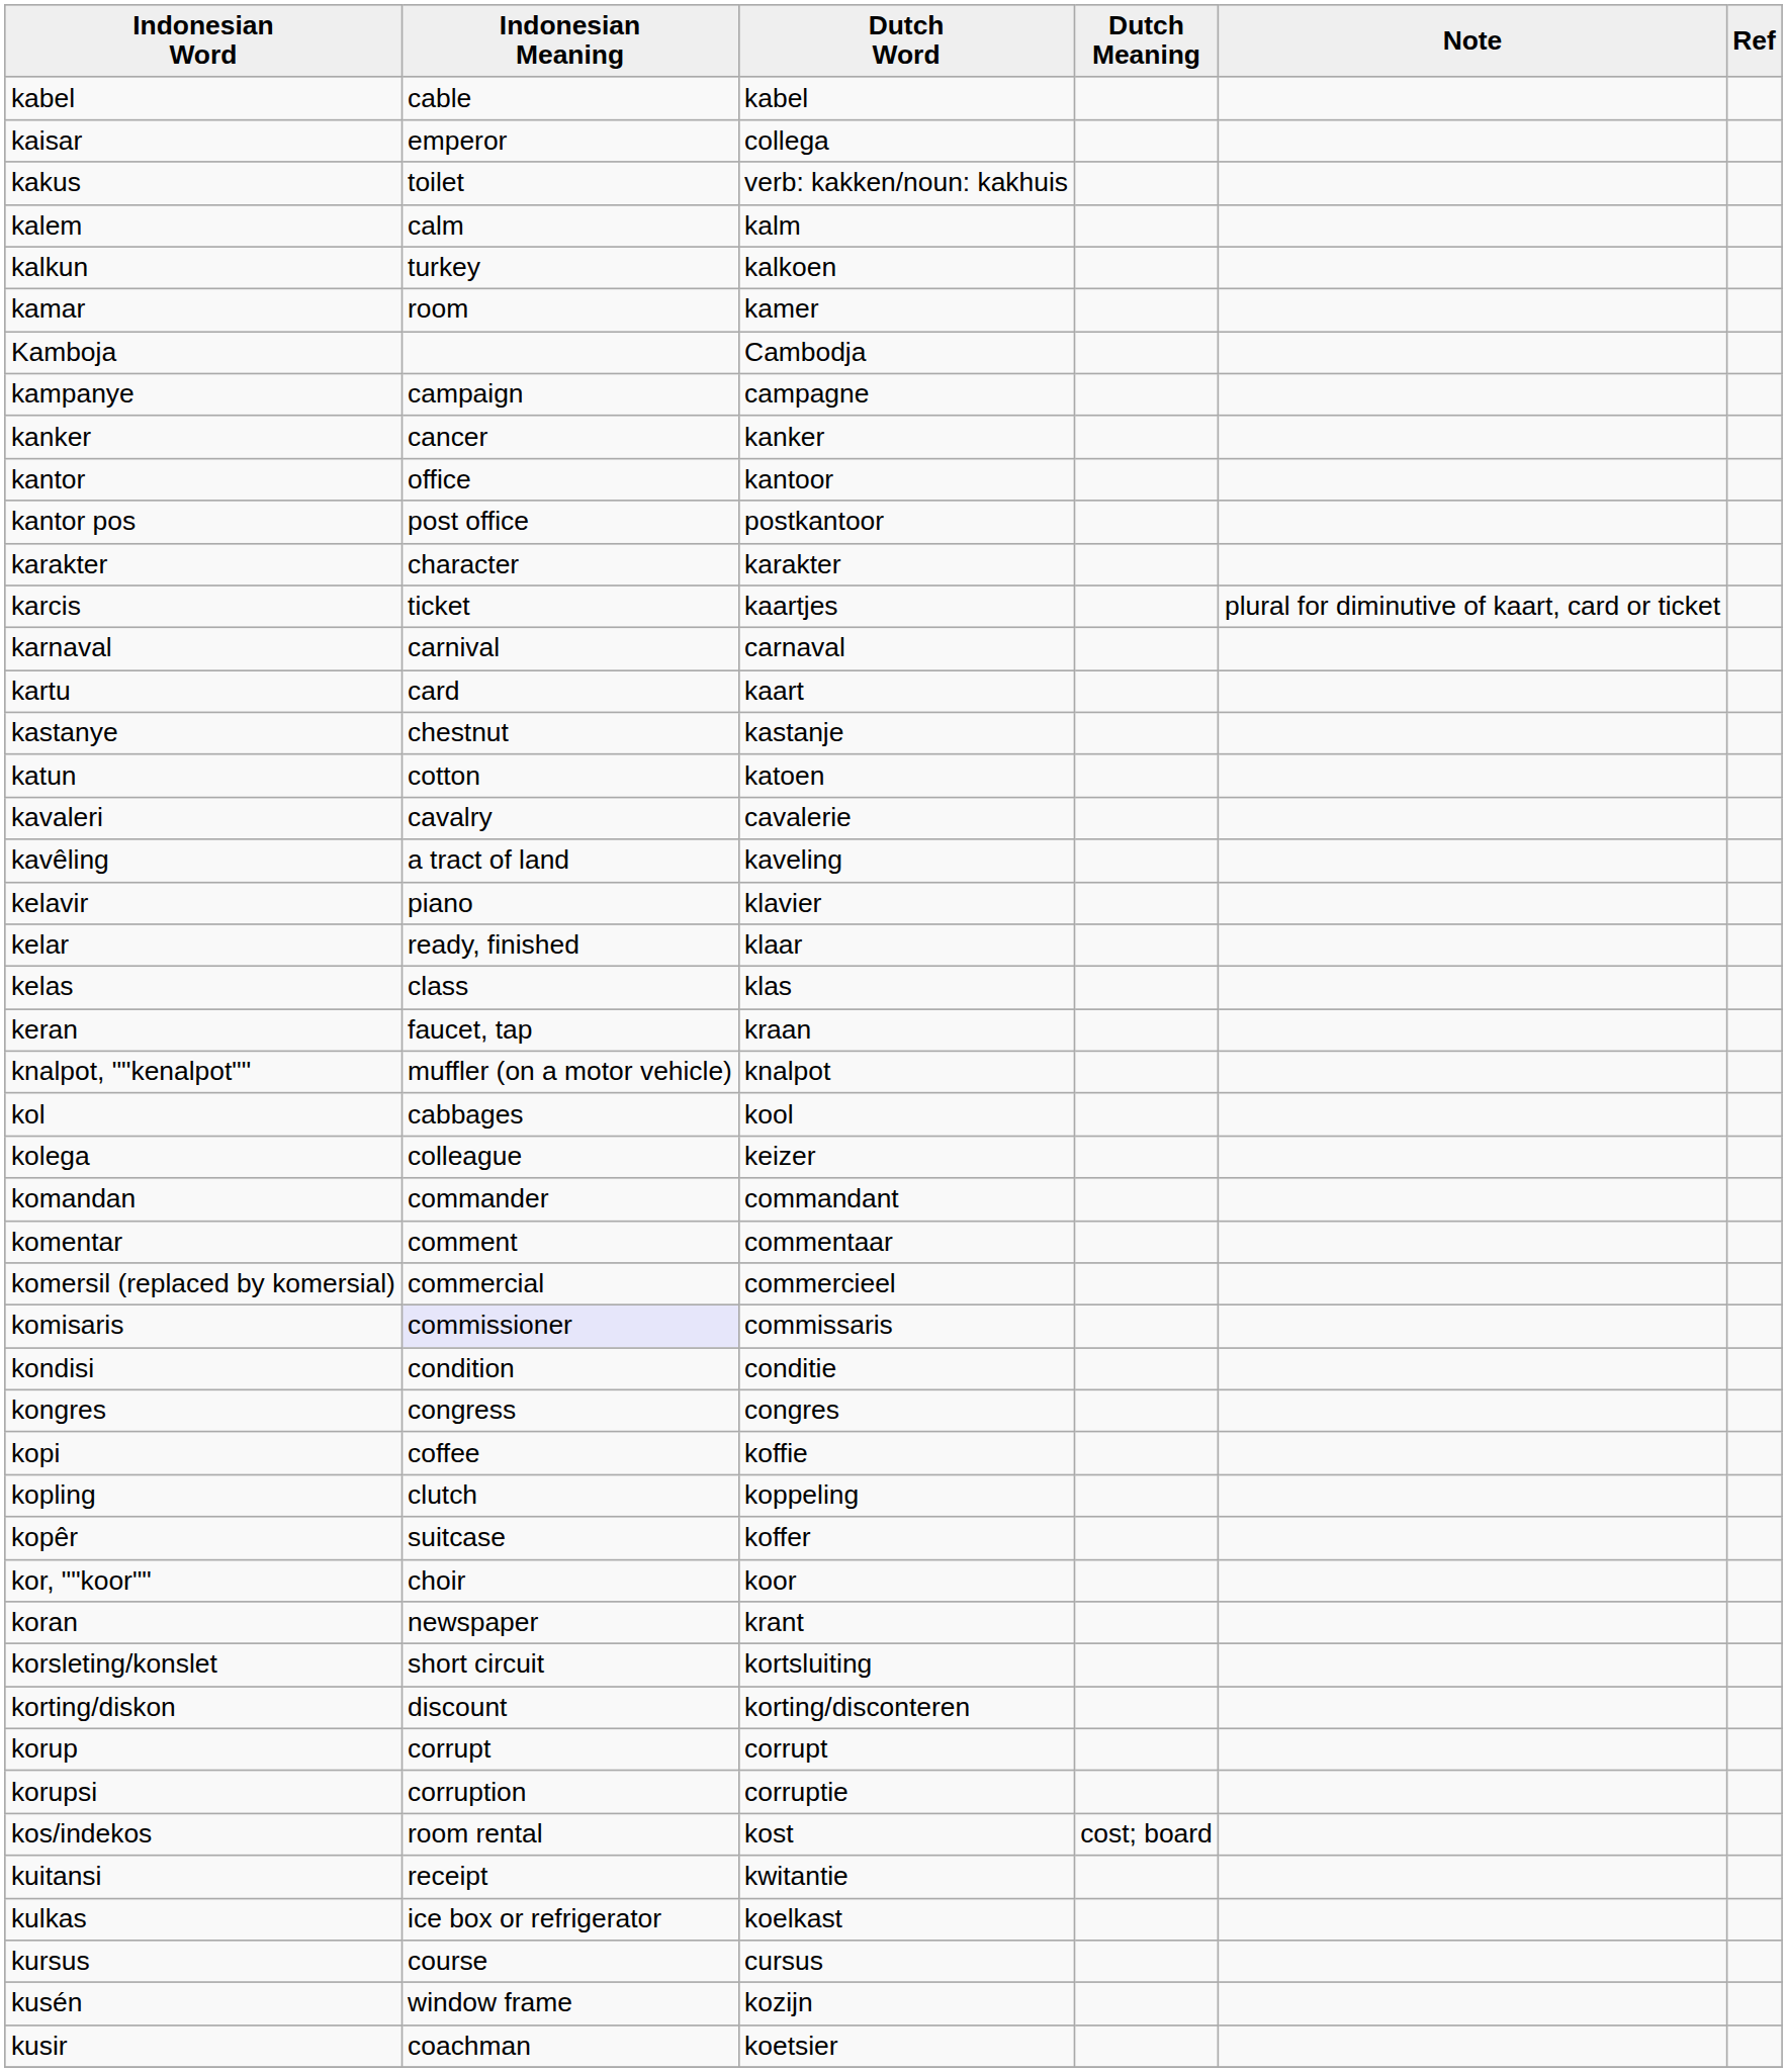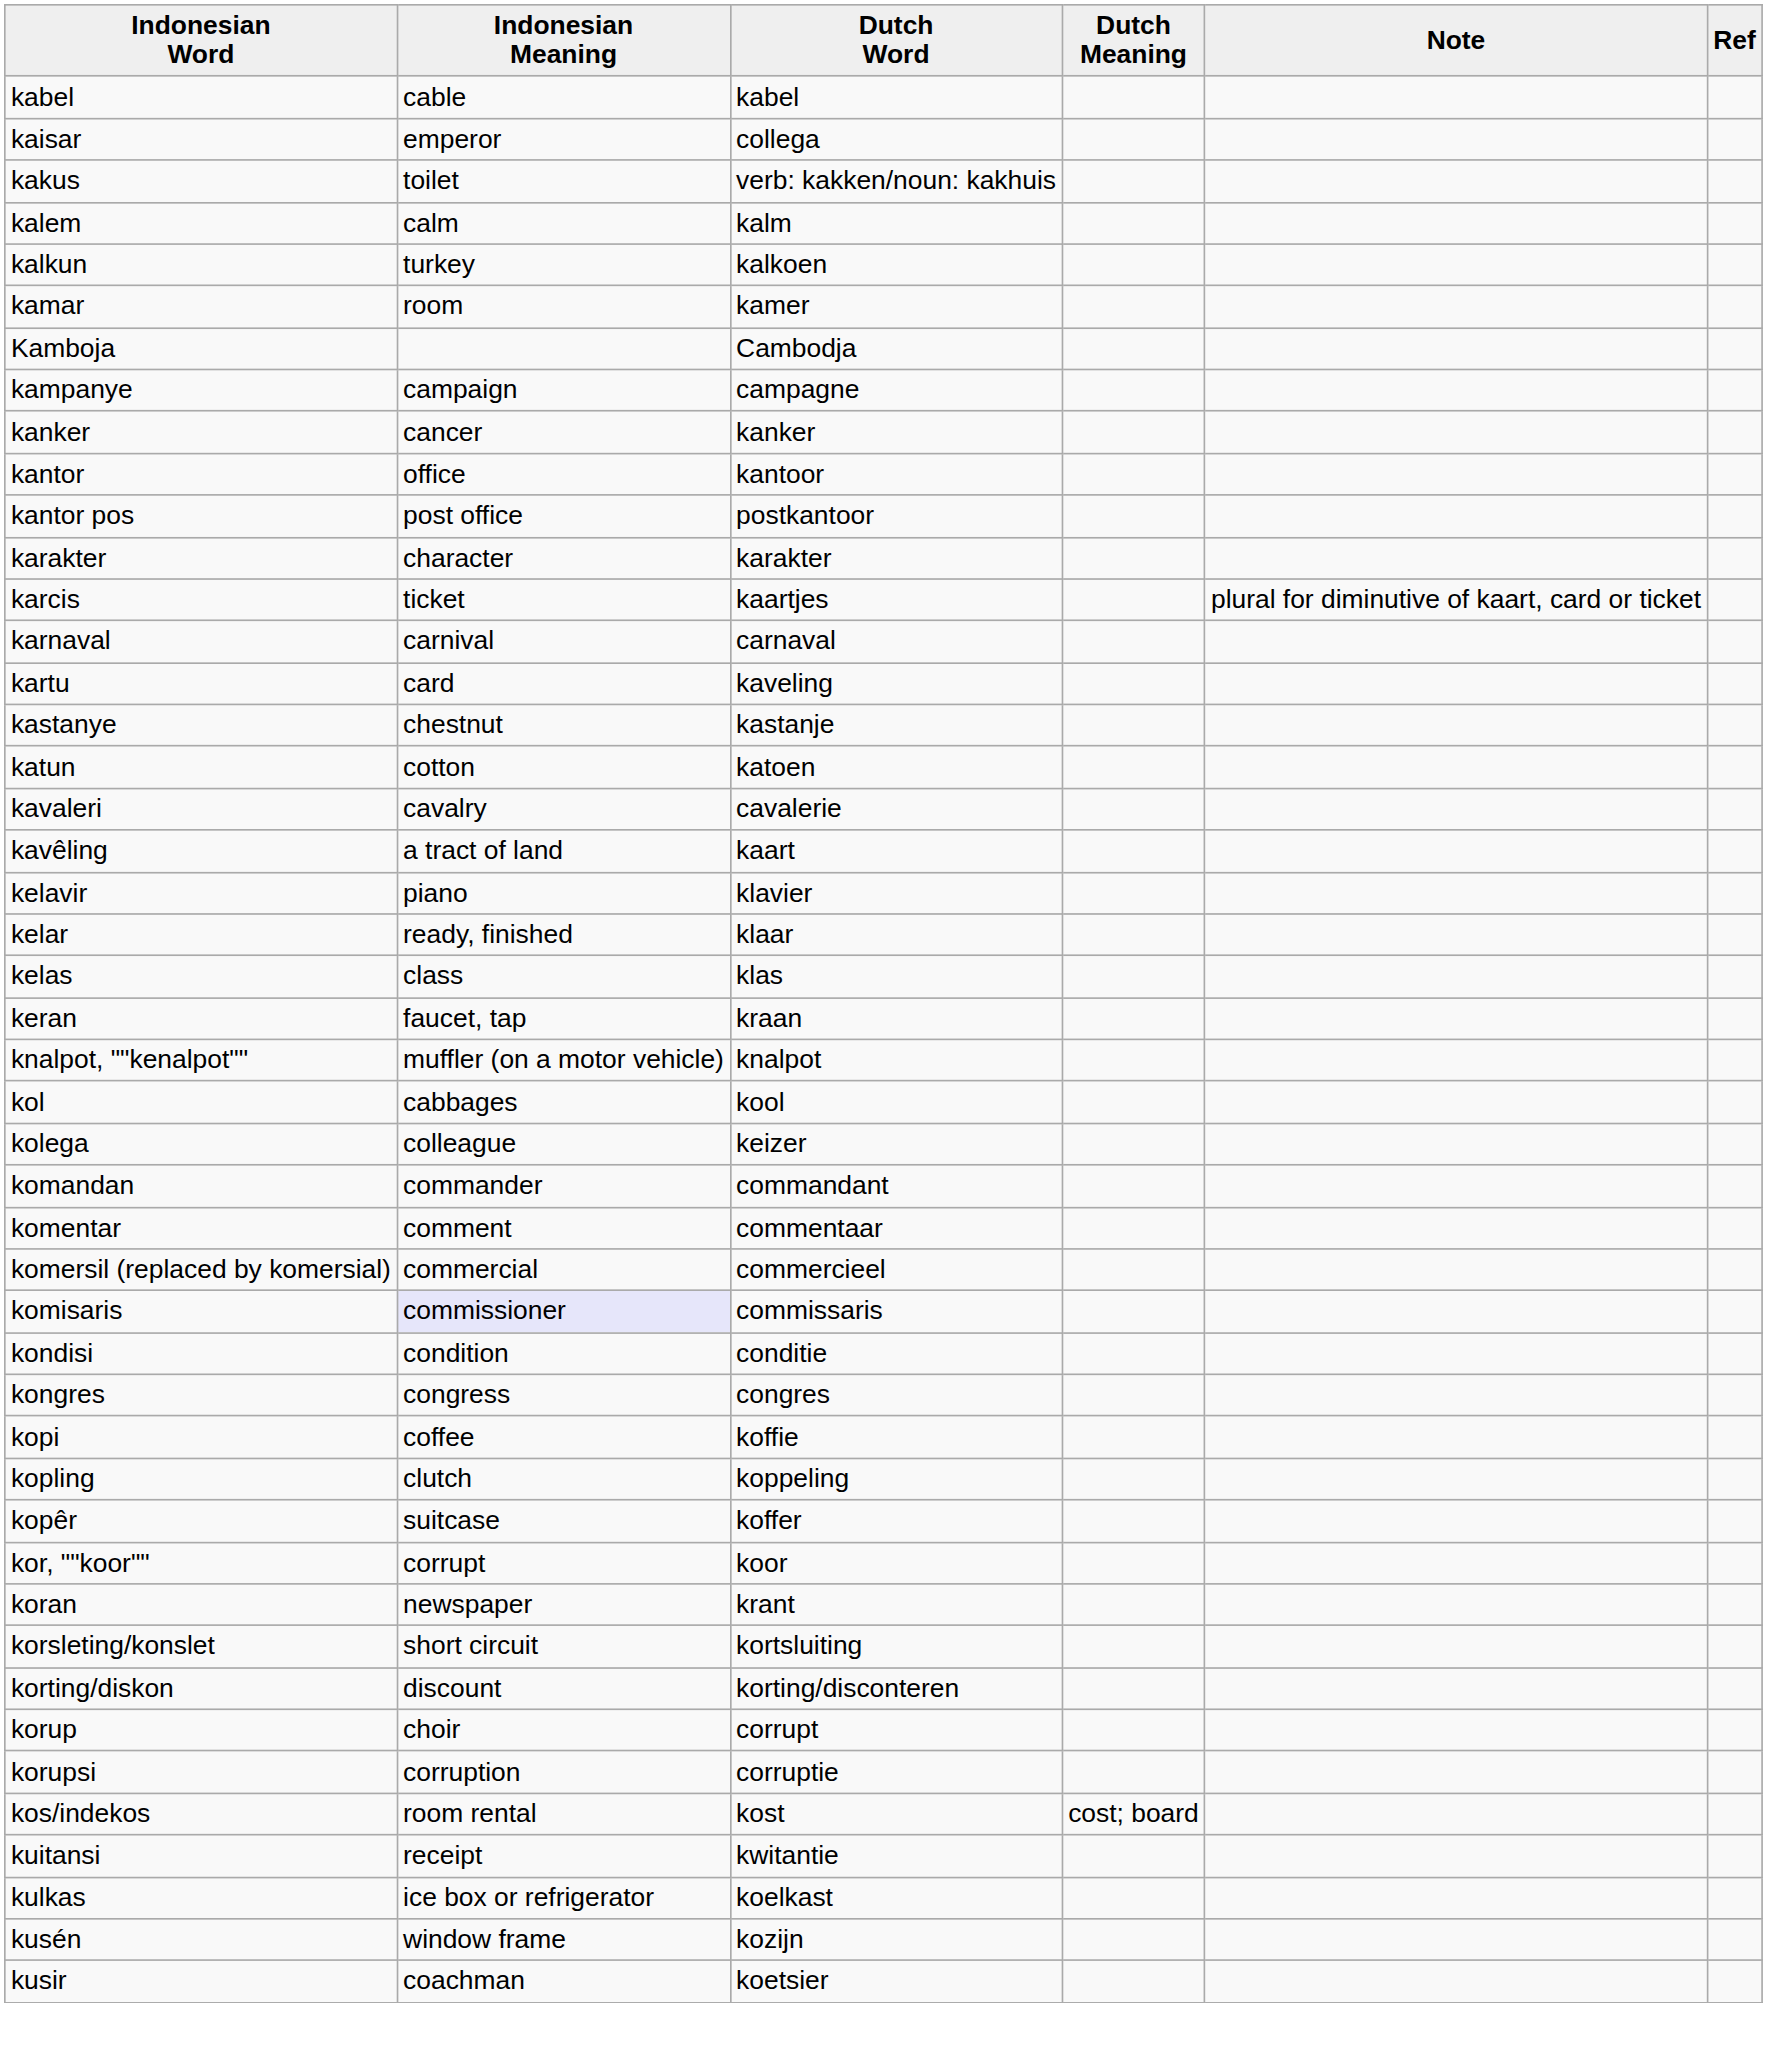kartu | Dutch Word: kaart -> kaveling
kavêling | Dutch Word: kaveling -> kaart
kor, ""koor"" | Indonesian Meaning: choir -> corrupt
korup | Indonesian Meaning: corrupt -> choir
- row: kursus | course | cursus
